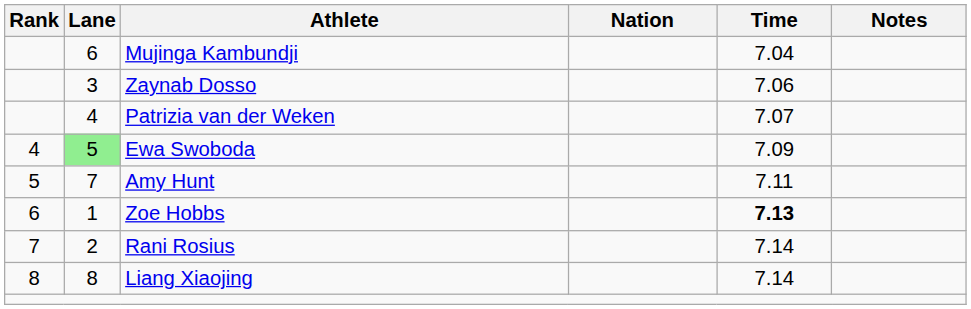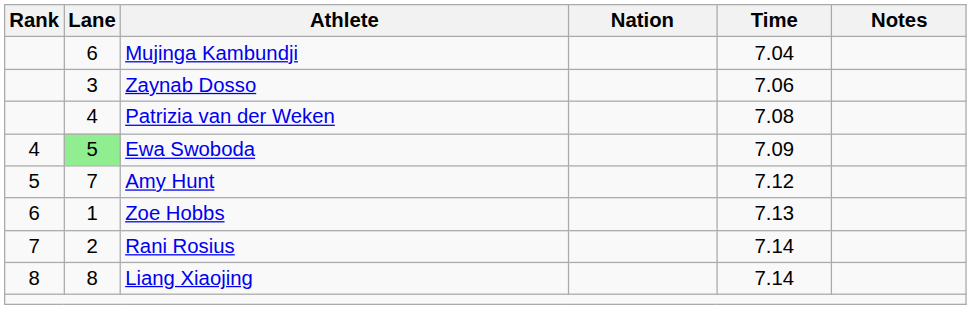Patrizia van der Weken | Time: 7.07 -> 7.08
Amy Hunt | Time: 7.11 -> 7.12
Zoe Hobbs | Time: bold -> normal
